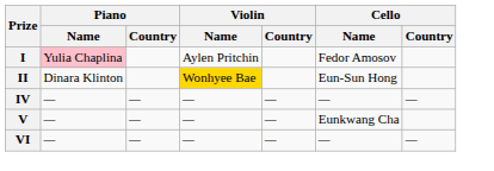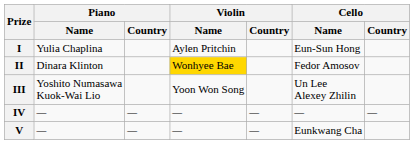I | Piano / Name: pink background -> no background
I | Cello / Name: Fedor Amosov -> Eun-Sun Hong
II | Cello / Name: Eun-Sun Hong -> Fedor Amosov
+ row: III | Yoshito Numasawa Kuok-Wai Lio | Yoon Won Song | Un Lee Alexey Zhilin
- row: VI | — | — | — | — | — | —
